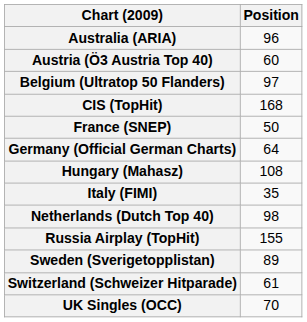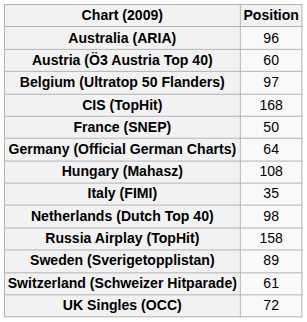Russia Airplay (TopHit) | Position: 155 -> 158
UK Singles (OCC) | Position: 70 -> 72
